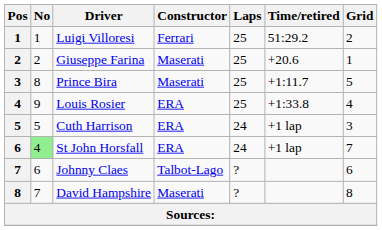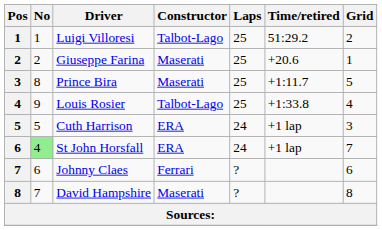Luigi Villoresi | Constructor: Ferrari -> Talbot-Lago
Louis Rosier | Constructor: ERA -> Talbot-Lago
Johnny Claes | Constructor: Talbot-Lago -> Ferrari
